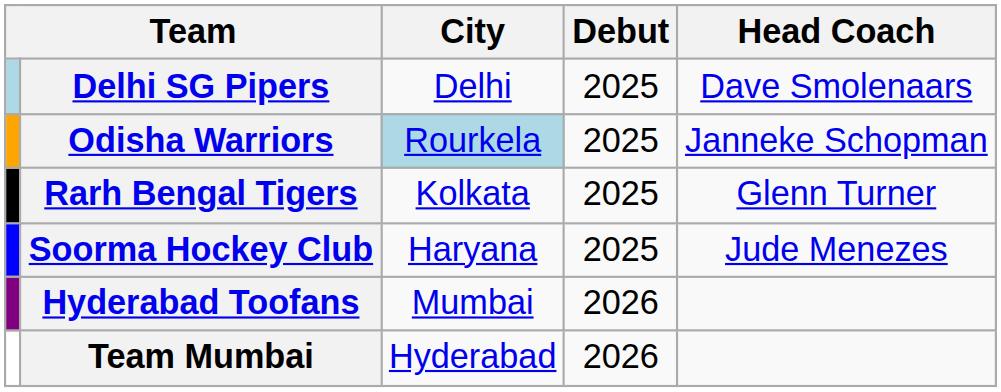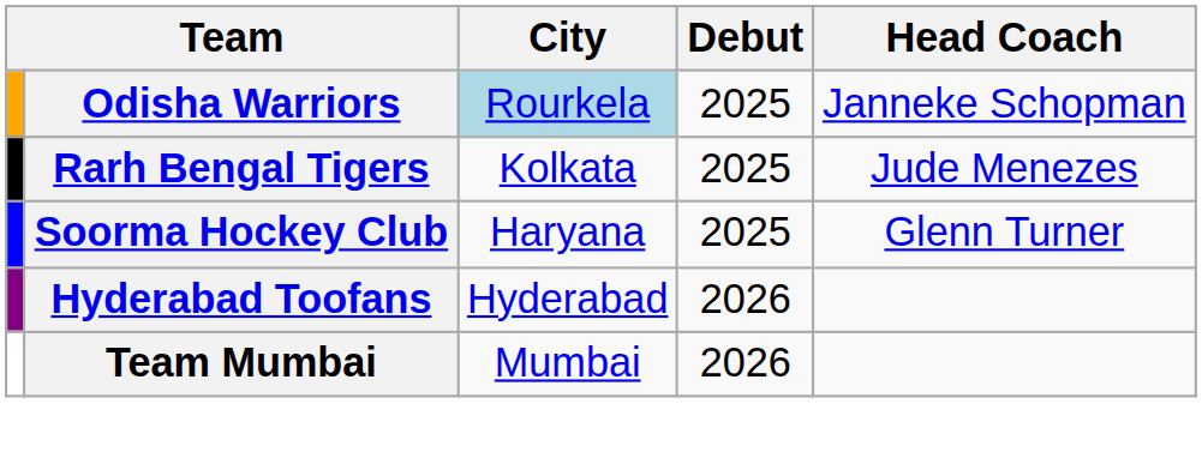- row: Delhi SG Pipers | Delhi | 2025 | Dave Smolenaars
Rarh Bengal Tigers | Head Coach: Glenn Turner -> Jude Menezes
Soorma Hockey Club | Head Coach: Jude Menezes -> Glenn Turner
Hyderabad Toofans | City: Mumbai -> Hyderabad
Team Mumbai | City: Hyderabad -> Mumbai
